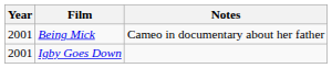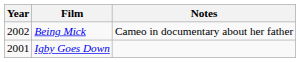Being Mick | Year: 2001 -> 2002
